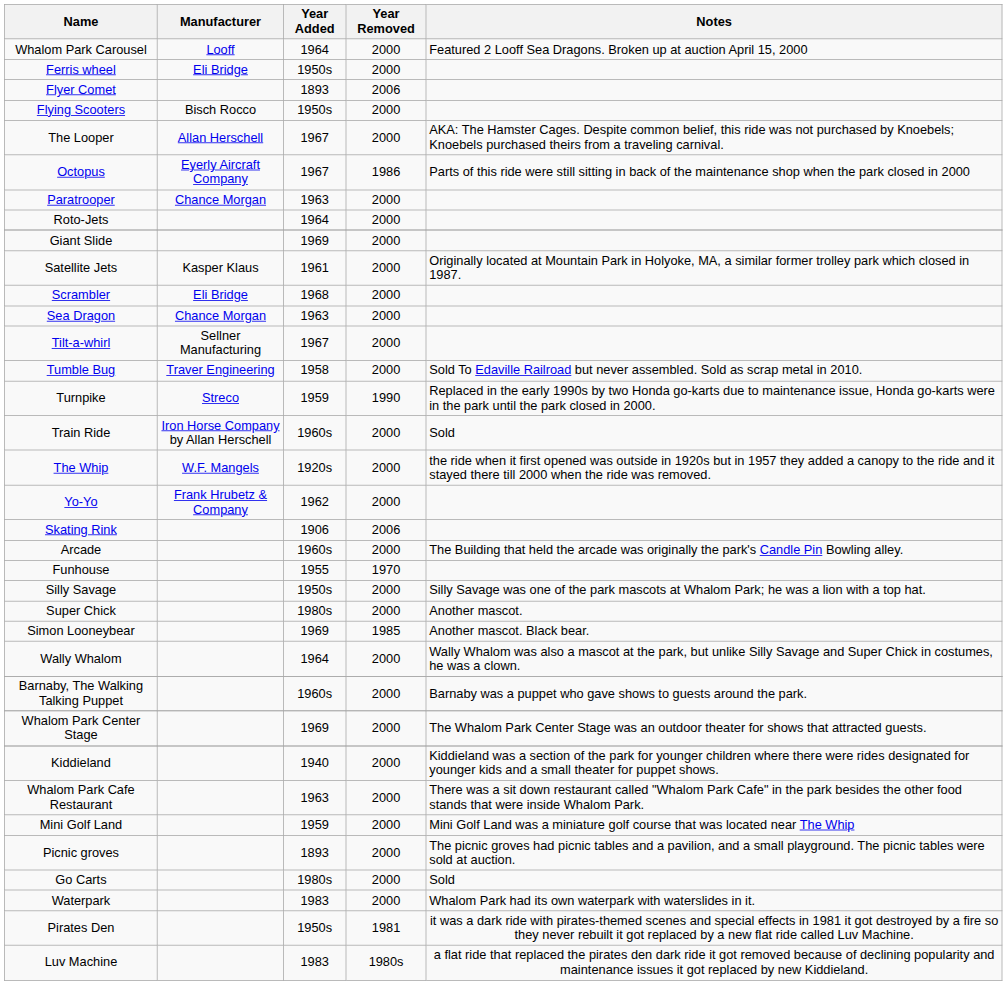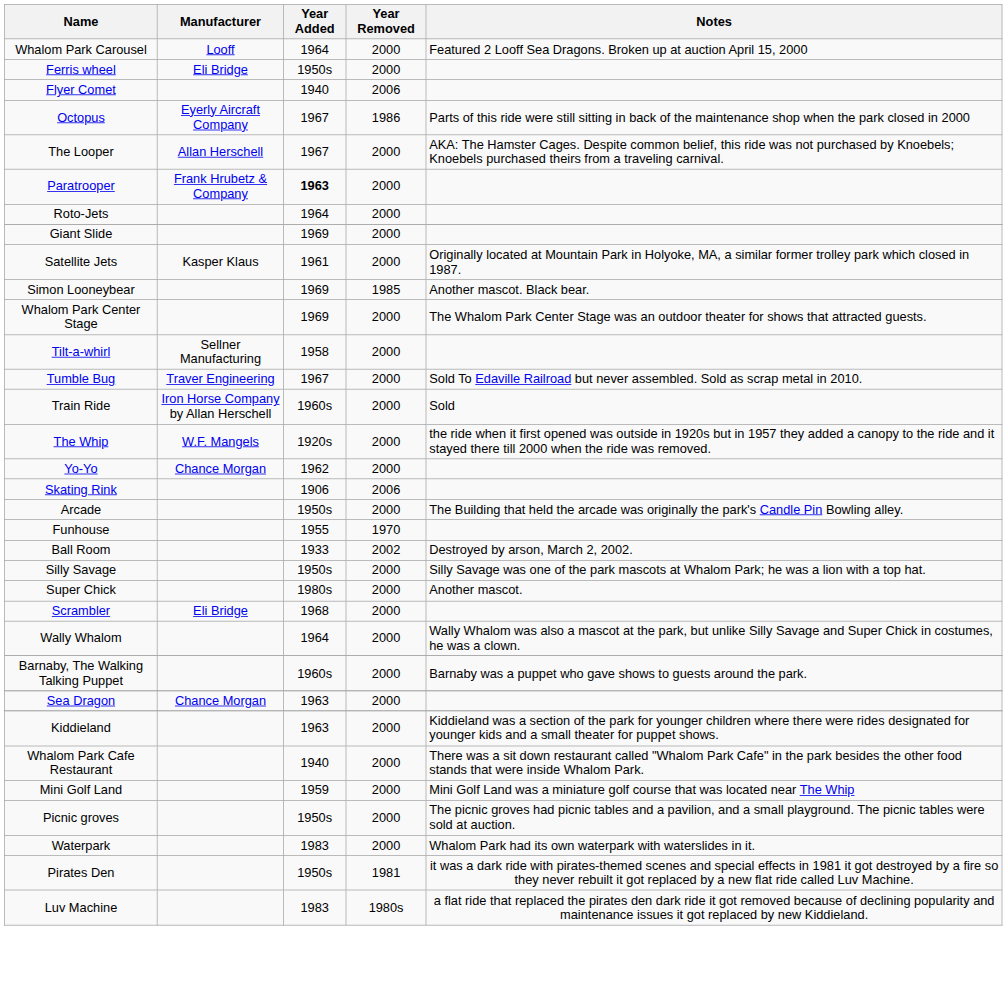Flyer Comet | Year Added: 1893 -> 1940
- row: Flying Scooters | Bisch Rocco | 1950s | 2000
rows swapped: The Looper <-> Octopus
Paratrooper | Manufacturer: Chance Morgan -> Frank Hrubetz & Company
Paratrooper | Year Added: normal -> bold
rows swapped: Scrambler <-> Simon Looneybear
rows swapped: Sea Dragon <-> Whalom Park Center Stage
Tilt-a-whirl | Year Added: 1967 -> 1958
Tumble Bug | Year Added: 1958 -> 1967
- row: Turnpike | Streco | 1959 | 1990 | Replaced in the early 1990s by two Honda go-karts due to maintenance issue, Honda go-karts were in the park until the park closed in 2000.
Yo-Yo | Manufacturer: Frank Hrubetz & Company -> Chance Morgan
Arcade | Year Added: 1960s -> 1950s
+ row: Ball Room | 1933 | 2002 | Destroyed by arson, March 2, 2002.
Kiddieland | Year Added: 1940 -> 1963
Whalom Park Cafe Restaurant | Year Added: 1963 -> 1940
Picnic groves | Year Added: 1893 -> 1950s
- row: Go Carts | 1980s | 2000 | Sold
